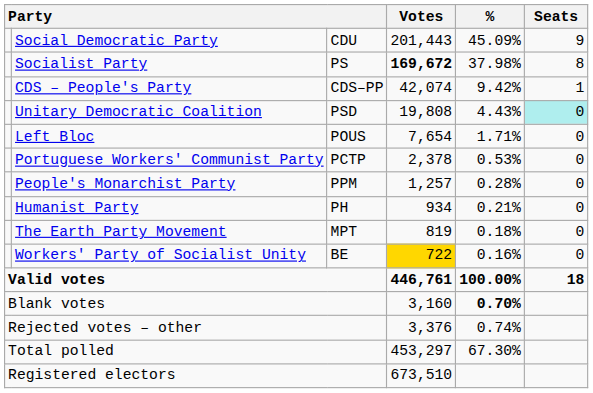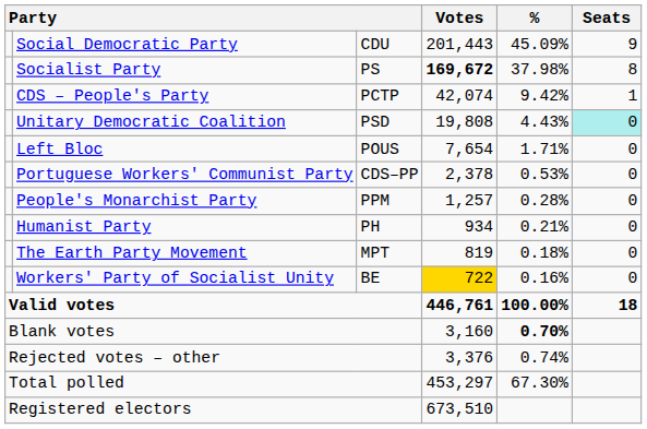CDS – People's Party | column 3: CDS–PP -> PCTP
Portuguese Workers' Communist Party | column 3: PCTP -> CDS–PP
